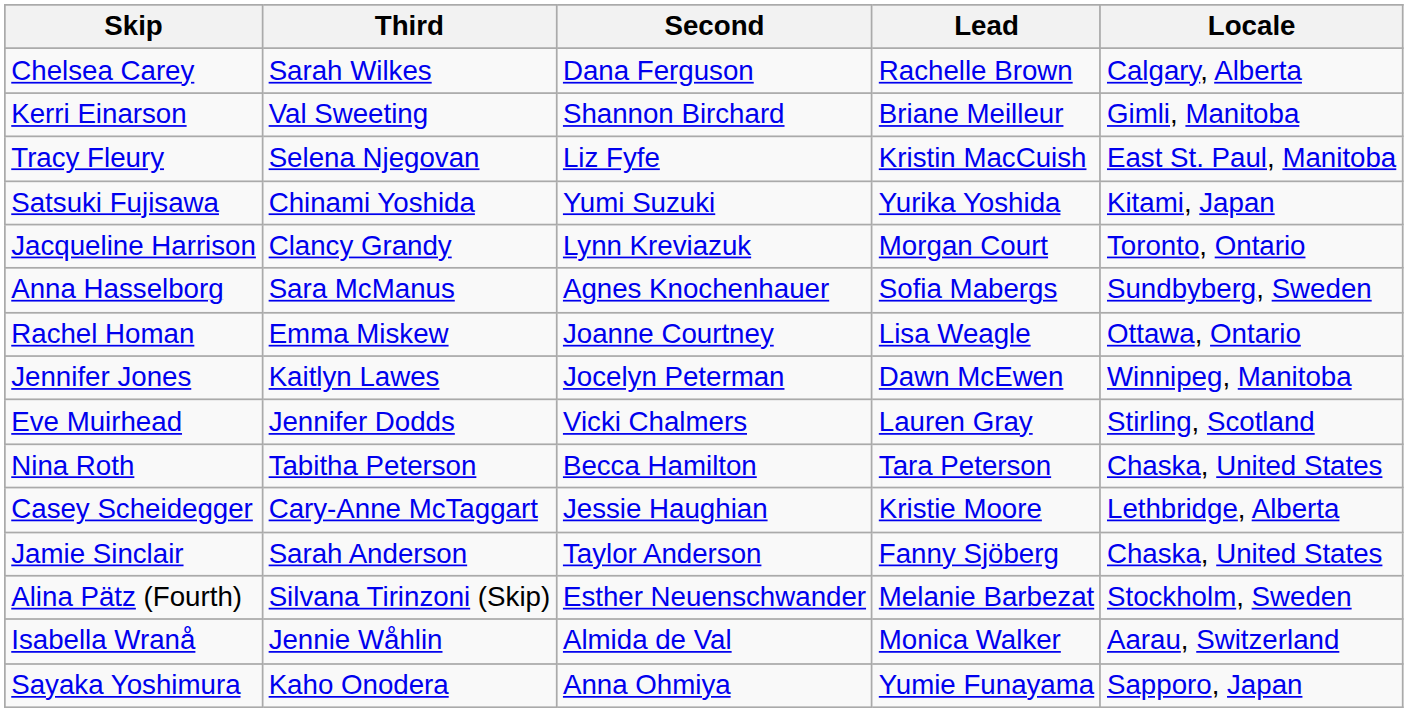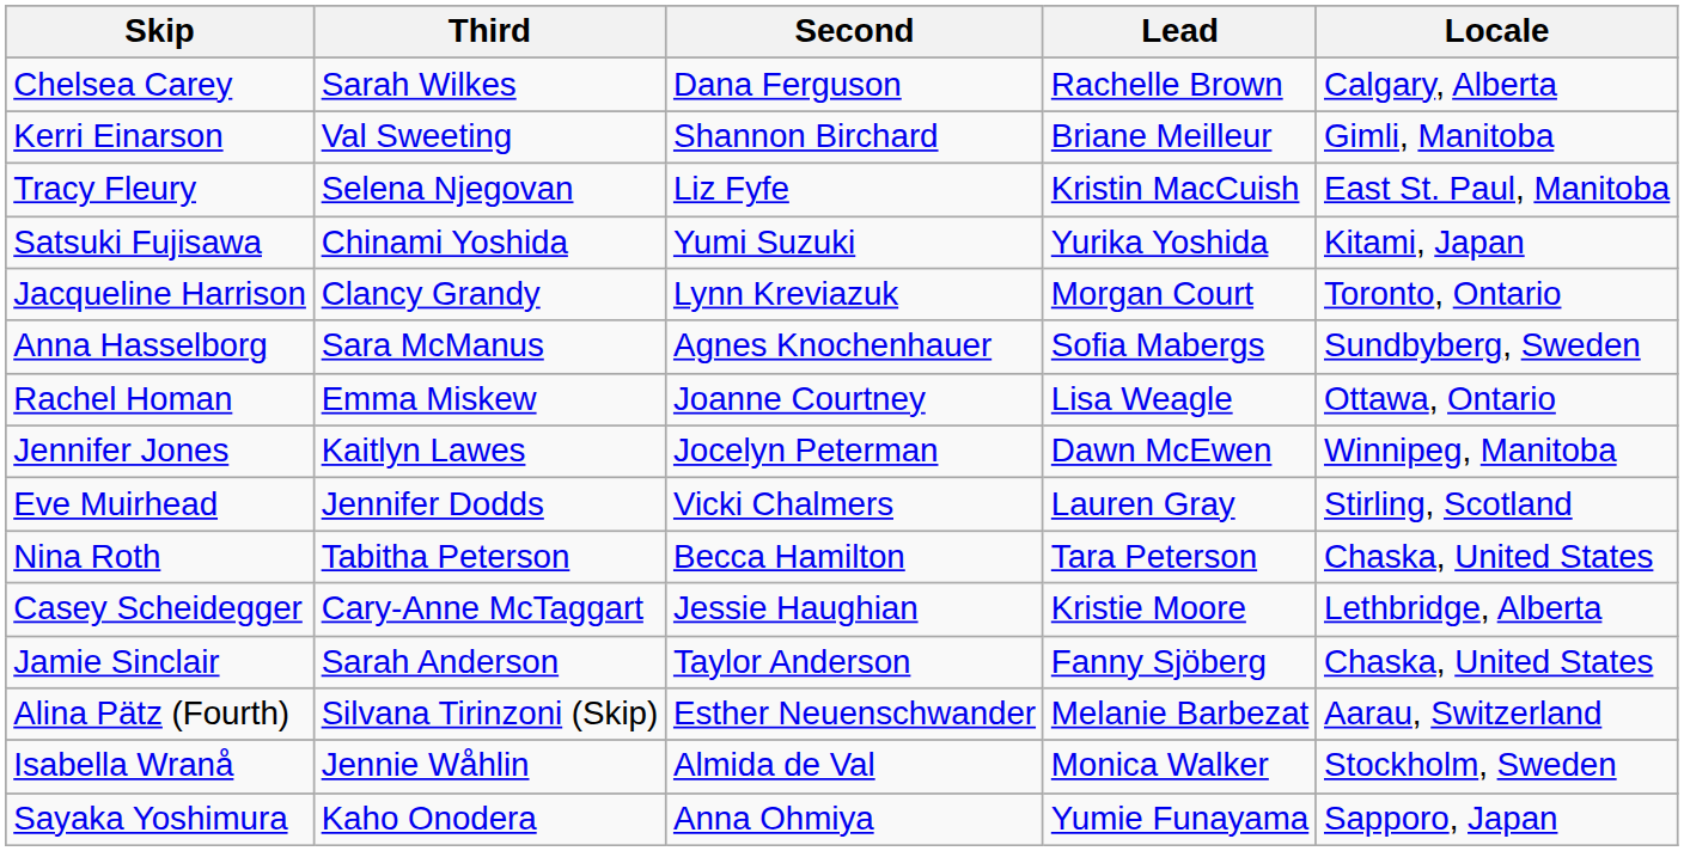Alina Pätz (Fourth) | Locale: Stockholm, Sweden -> Aarau, Switzerland
Isabella Wranå | Locale: Aarau, Switzerland -> Stockholm, Sweden
